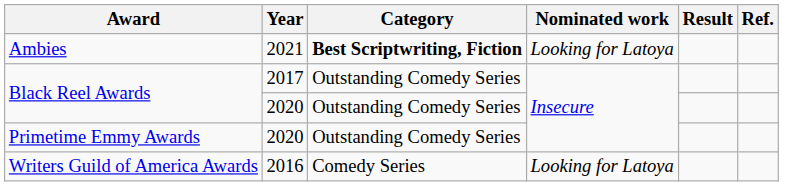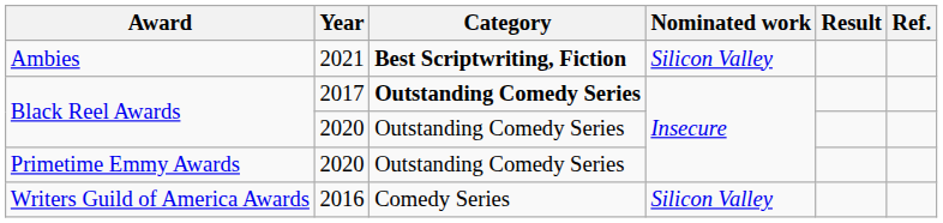Ambies | Nominated work: Looking for Latoya -> Silicon Valley
Black Reel Awards / 2017 | Category: normal -> bold
Writers Guild of America Awards | Nominated work: Looking for Latoya -> Silicon Valley
